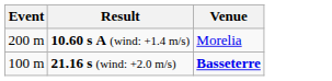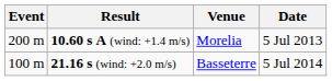+ column: Date | 5 Jul 2013 | 5 Jul 2014
21.16 s (wind: +2.0 m/s) | Venue: bold -> normal
